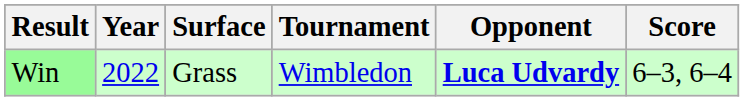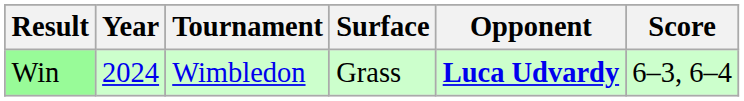columns swapped: Tournament <-> Surface
Win | Year: 2022 -> 2024
